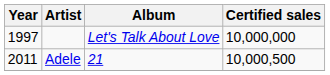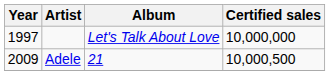Adele | Year: 2011 -> 2009
